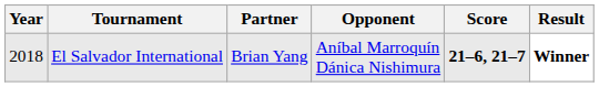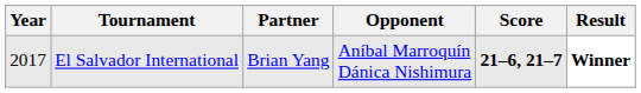El Salvador International | Year: 2018 -> 2017
